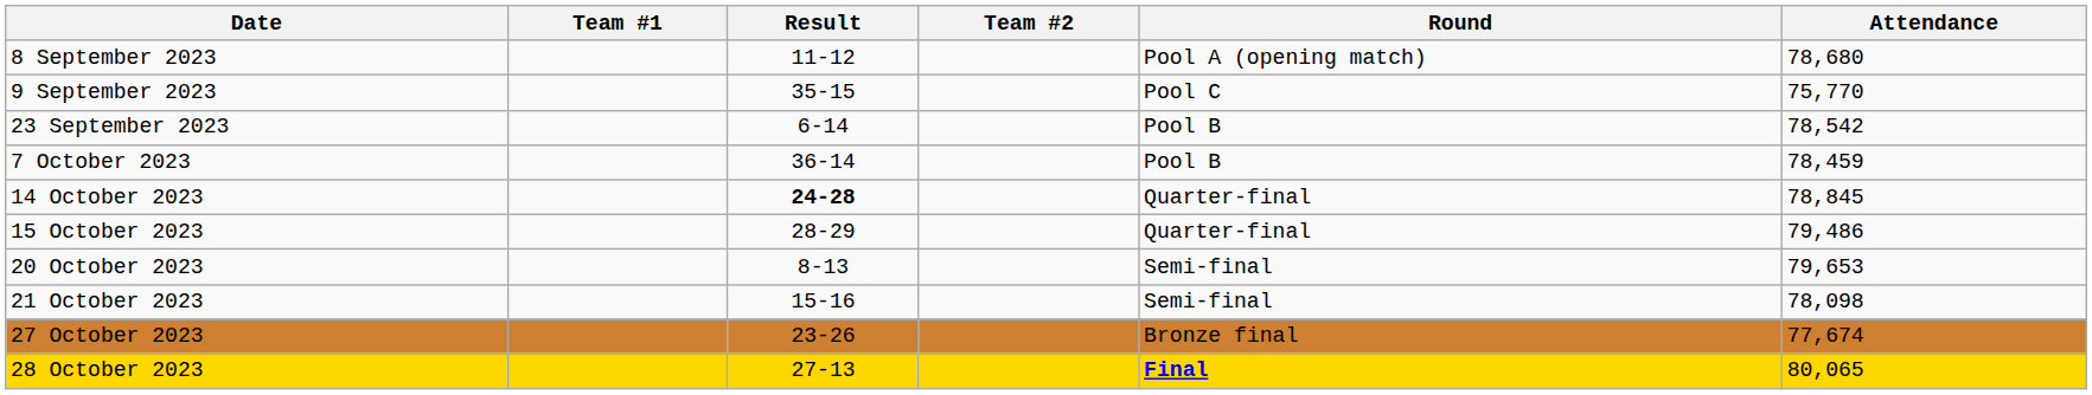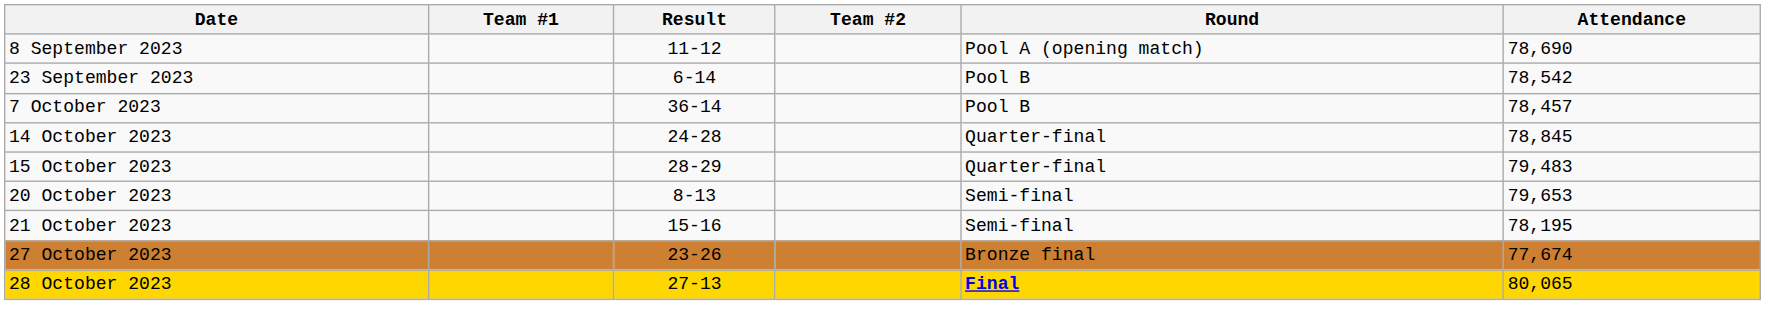8 September 2023 | Attendance: 78,680 -> 78,690
- row: 9 September 2023 | 35-15 | Pool C | 75,770
7 October 2023 | Attendance: 78,459 -> 78,457
14 October 2023 | Result: bold -> normal
15 October 2023 | Attendance: 79,486 -> 79,483
21 October 2023 | Attendance: 78,098 -> 78,195
